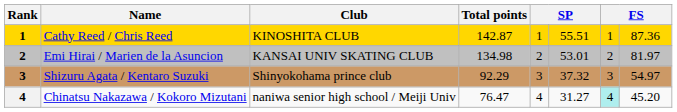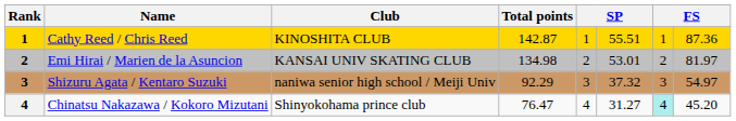Shizuru Agata / Kentaro Suzuki | Club: Shinyokohama prince club -> naniwa senior high school / Meiji Univ
Chinatsu Nakazawa / Kokoro Mizutani | Club: naniwa senior high school / Meiji Univ -> Shinyokohama prince club
